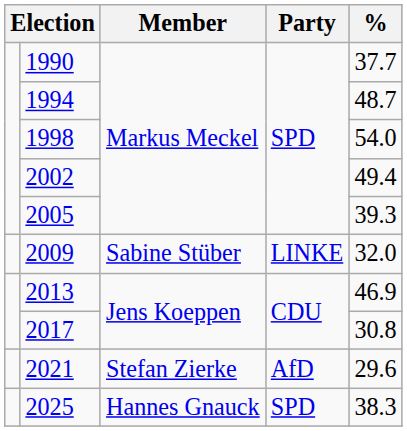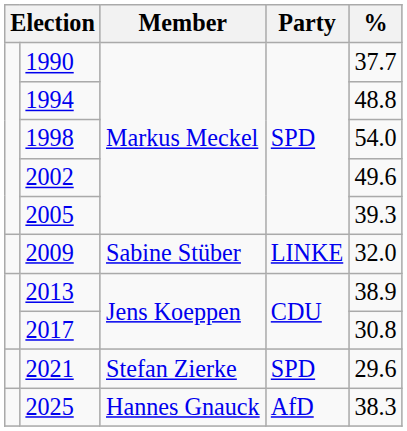1994 | %: 48.7 -> 48.8
2002 | %: 49.4 -> 49.6
2013 | %: 46.9 -> 38.9
2021 | Party: AfD -> SPD
2025 | Party: SPD -> AfD
